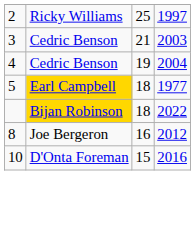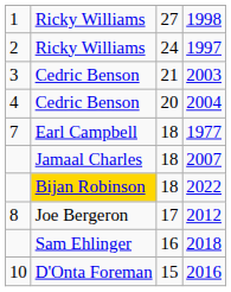+ row: 1 | Ricky Williams | 27 | 1998
1997 | column 3: 25 -> 24
2004 | column 3: 19 -> 20
1977 | column 1: 5 -> 7
1977 | column 2: gold background -> no background
+ row: Jamaal Charles | 18 | 2007
2012 | column 3: 16 -> 17
+ row: Sam Ehlinger | 16 | 2018
